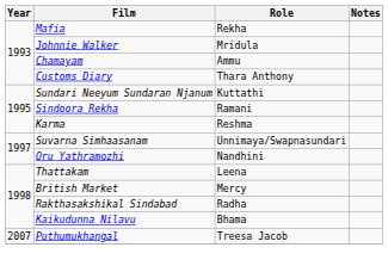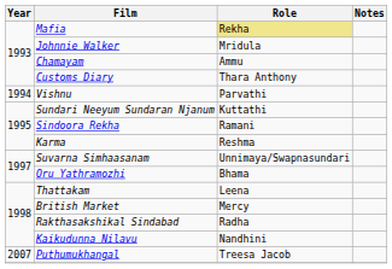Mafia | Role: no background -> khaki background
+ row: 1994 | Vishnu | Parvathi
Oru Yathramozhi | Role: Nandhini -> Bhama
Kaikudunna Nilavu | Role: Bhama -> Nandhini
